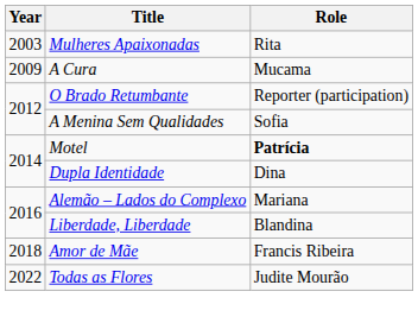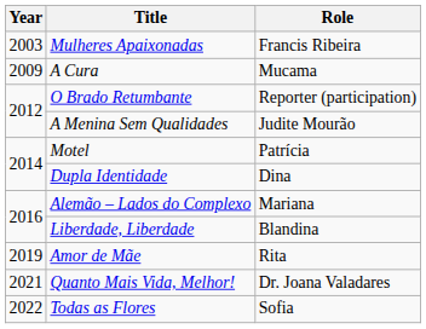Mulheres Apaixonadas | Role: Rita -> Francis Ribeira
A Menina Sem Qualidades | Role: Sofia -> Judite Mourão
Motel | Role: bold -> normal
Amor de Mãe | Year: 2018 -> 2019
Amor de Mãe | Role: Francis Ribeira -> Rita
+ row: 2021 | Quanto Mais Vida, Melhor! | Dr. Joana Valadares
Todas as Flores | Role: Judite Mourão -> Sofia
